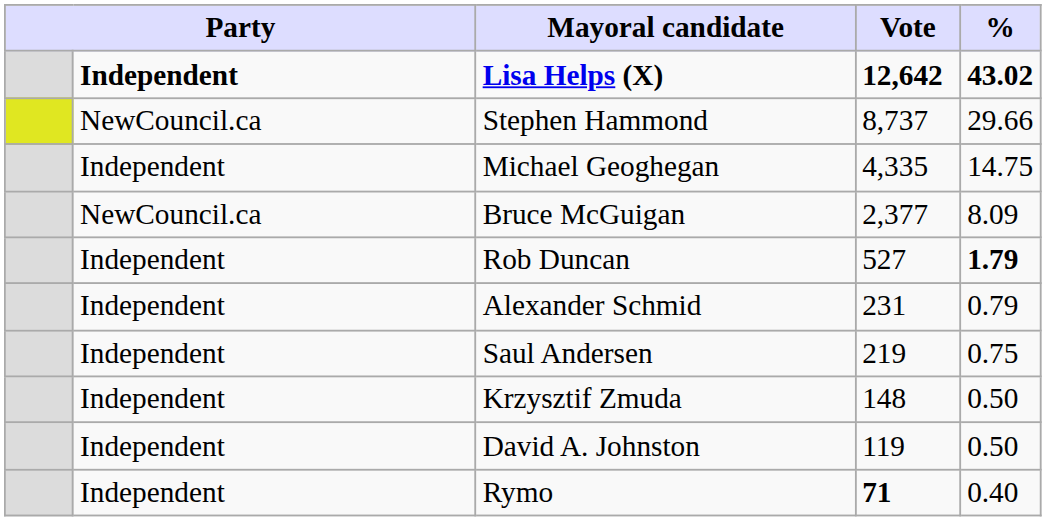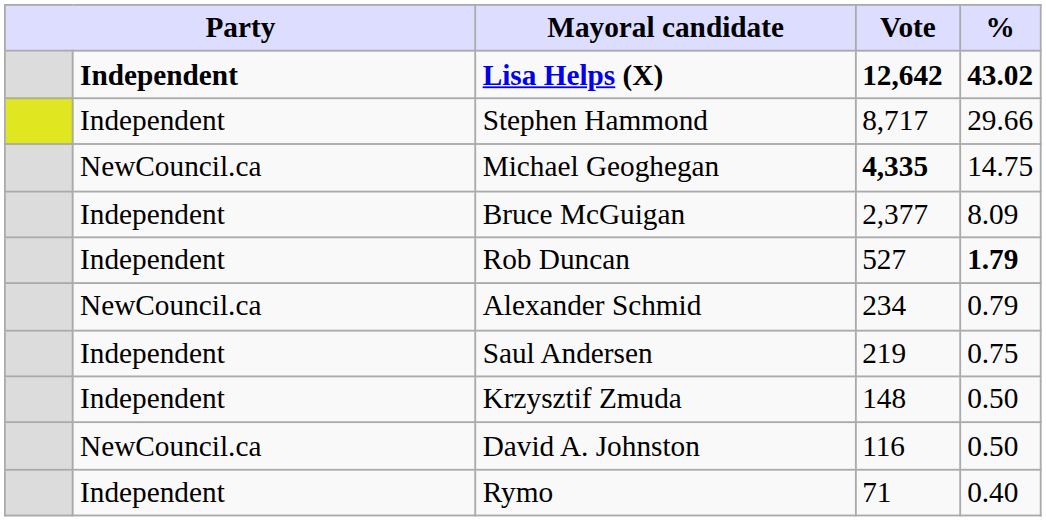Stephen Hammond | column 2: NewCouncil.ca -> Independent
Stephen Hammond | Vote: 8,737 -> 8,717
Michael Geoghegan | column 2: Independent -> NewCouncil.ca
Michael Geoghegan | Vote: normal -> bold
Bruce McGuigan | column 2: NewCouncil.ca -> Independent
Alexander Schmid | column 2: Independent -> NewCouncil.ca
Alexander Schmid | Vote: 231 -> 234
David A. Johnston | column 2: Independent -> NewCouncil.ca
David A. Johnston | Vote: 119 -> 116
Rymo | Vote: bold -> normal
